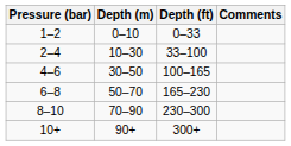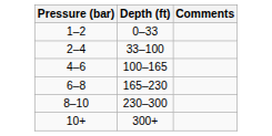- column: Depth (m) | 0–10 | 10–30 | 30–50 | 50–70 | 70–90 | 90+
